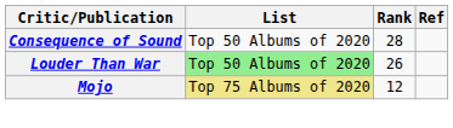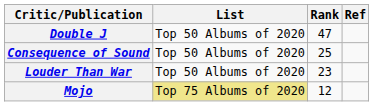+ row: Double J | Top 50 Albums of 2020 | 47
Consequence of Sound | Rank: 28 -> 25
Louder Than War | List: lightgreen background -> no background
Louder Than War | Rank: 26 -> 23
